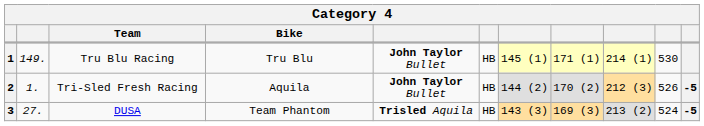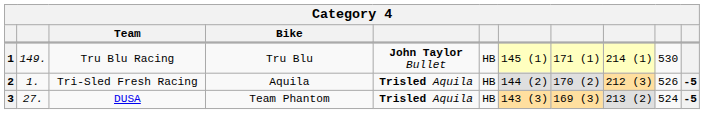2 | column 5: John Taylor Bullet -> Trisled Aquila
